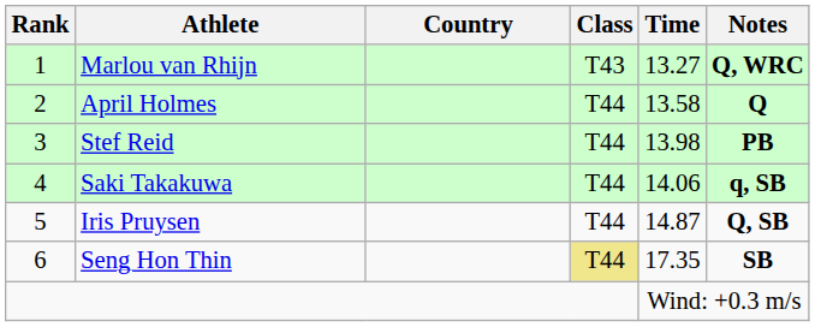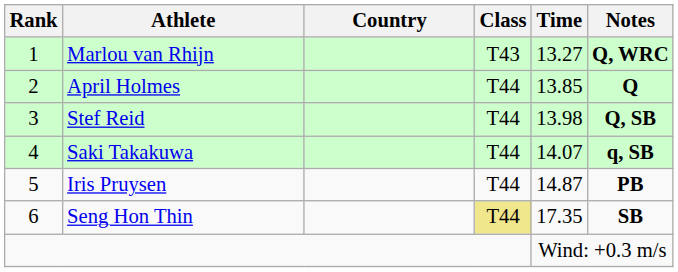April Holmes | Time: 13.58 -> 13.85
Stef Reid | Notes: PB -> Q, SB
Saki Takakuwa | Time: 14.06 -> 14.07
Iris Pruysen | Notes: Q, SB -> PB
